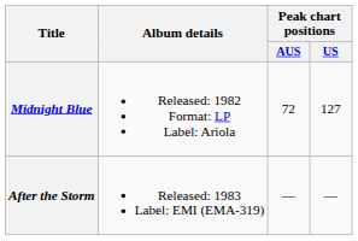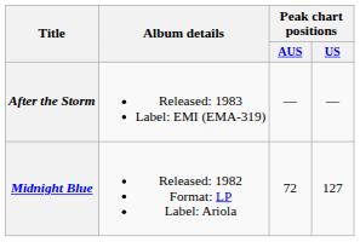rows swapped: Midnight Blue <-> After the Storm
